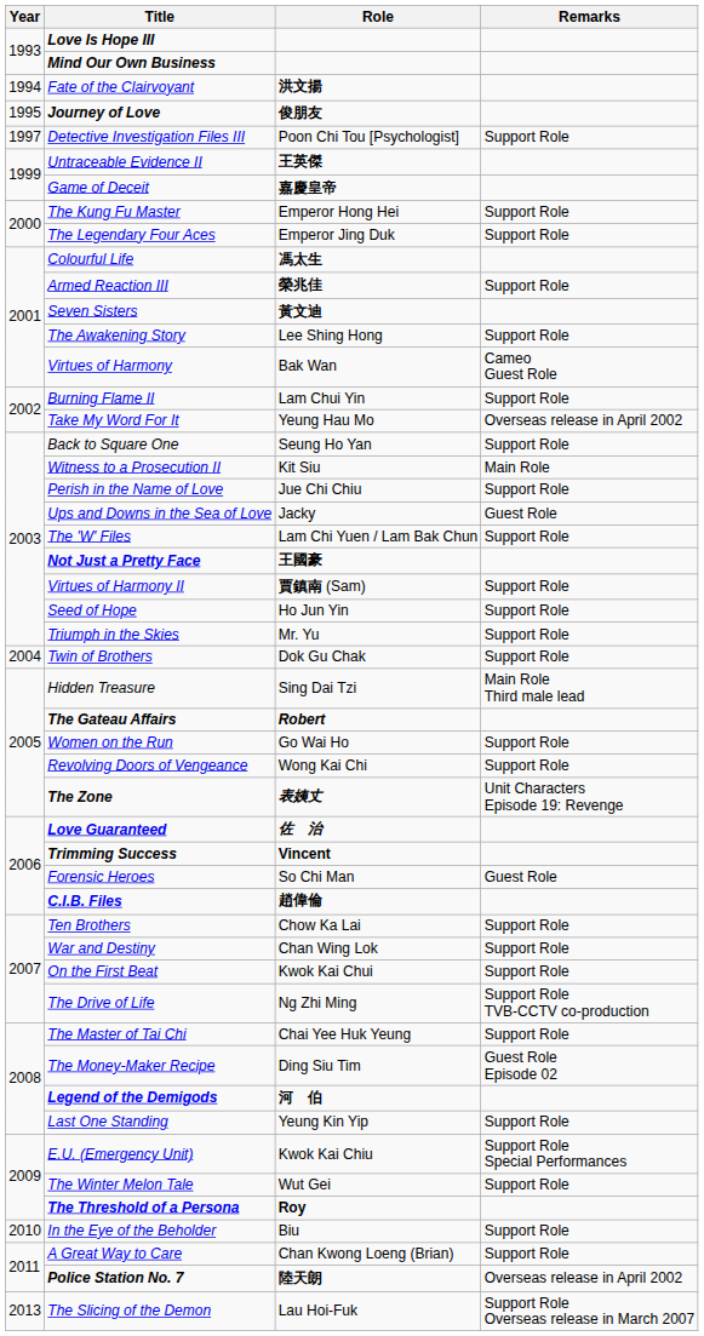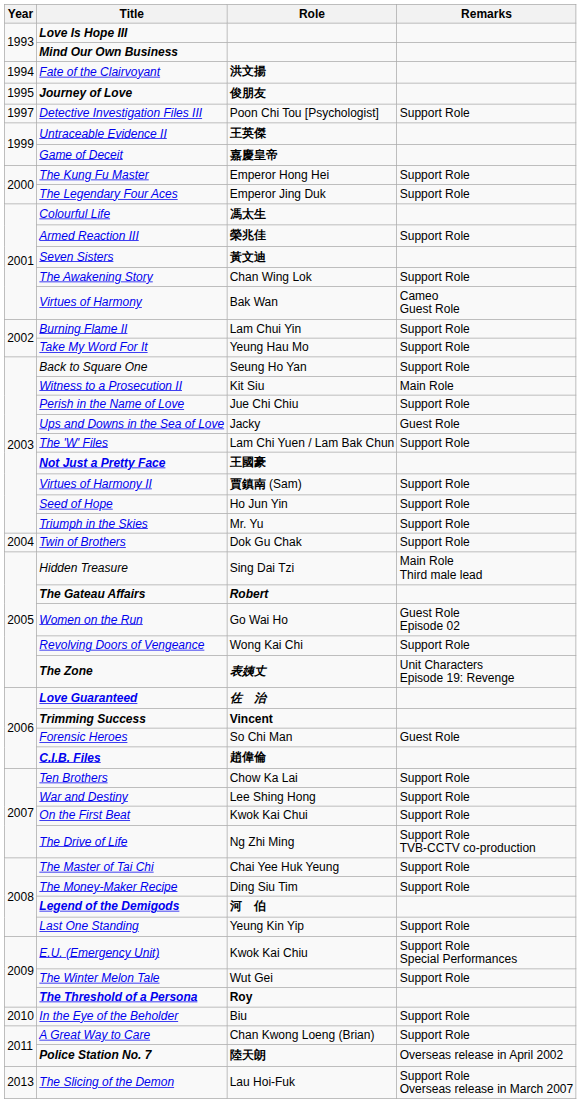The Awakening Story | Role: Lee Shing Hong -> Chan Wing Lok
Take My Word For It | Remarks: Overseas release in April 2002 -> Support Role
Women on the Run | Remarks: Support Role -> Guest Role Episode 02
War and Destiny | Role: Chan Wing Lok -> Lee Shing Hong
The Money-Maker Recipe | Remarks: Guest Role Episode 02 -> Support Role
